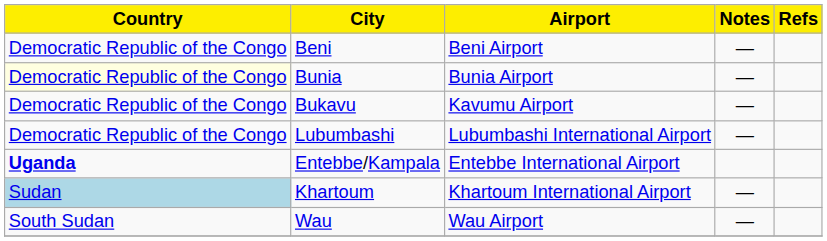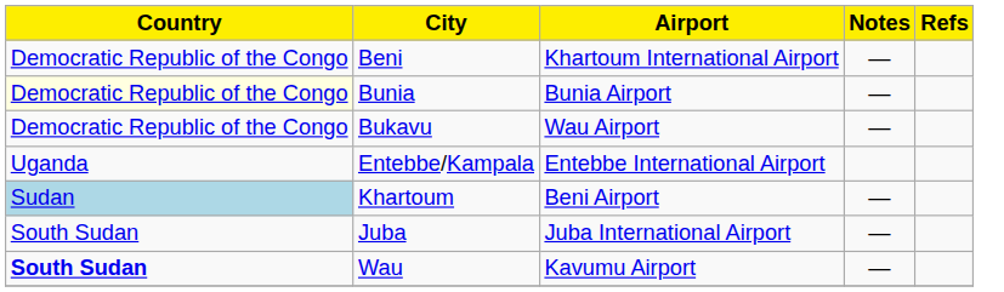Beni | Airport: Beni Airport -> Khartoum International Airport
Bukavu | Airport: Kavumu Airport -> Wau Airport
- row: Democratic Republic of the Congo | Lubumbashi | Lubumbashi International Airport | —
Entebbe/Kampala | Country: bold -> normal
Khartoum | Airport: Khartoum International Airport -> Beni Airport
+ row: South Sudan | Juba | Juba International Airport | —
Wau | Country: normal -> bold
Wau | Airport: Wau Airport -> Kavumu Airport
